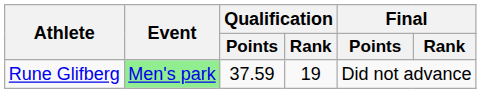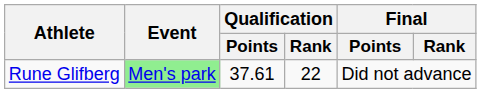Rune Glifberg | Qualification / Points: 37.59 -> 37.61
Rune Glifberg | Qualification / Rank: 19 -> 22
